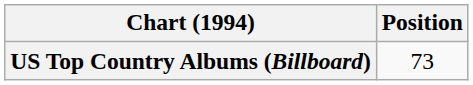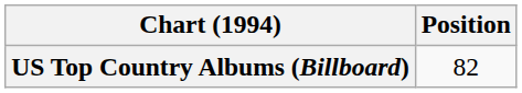US Top Country Albums (Billboard) | Position: 73 -> 82
